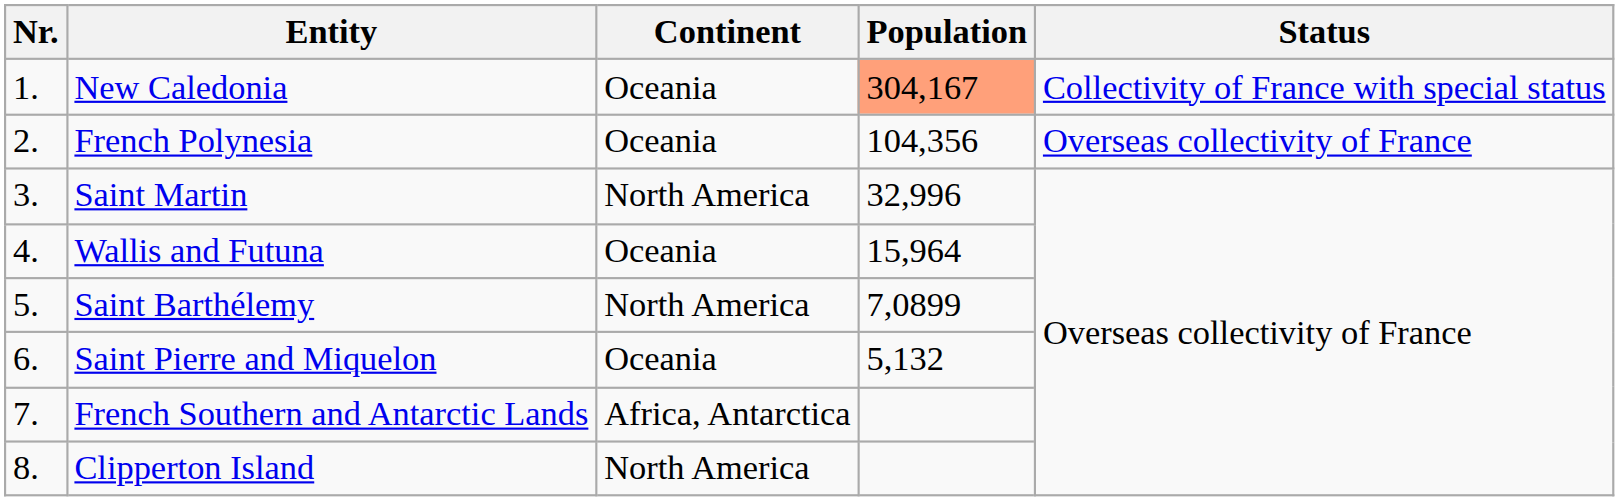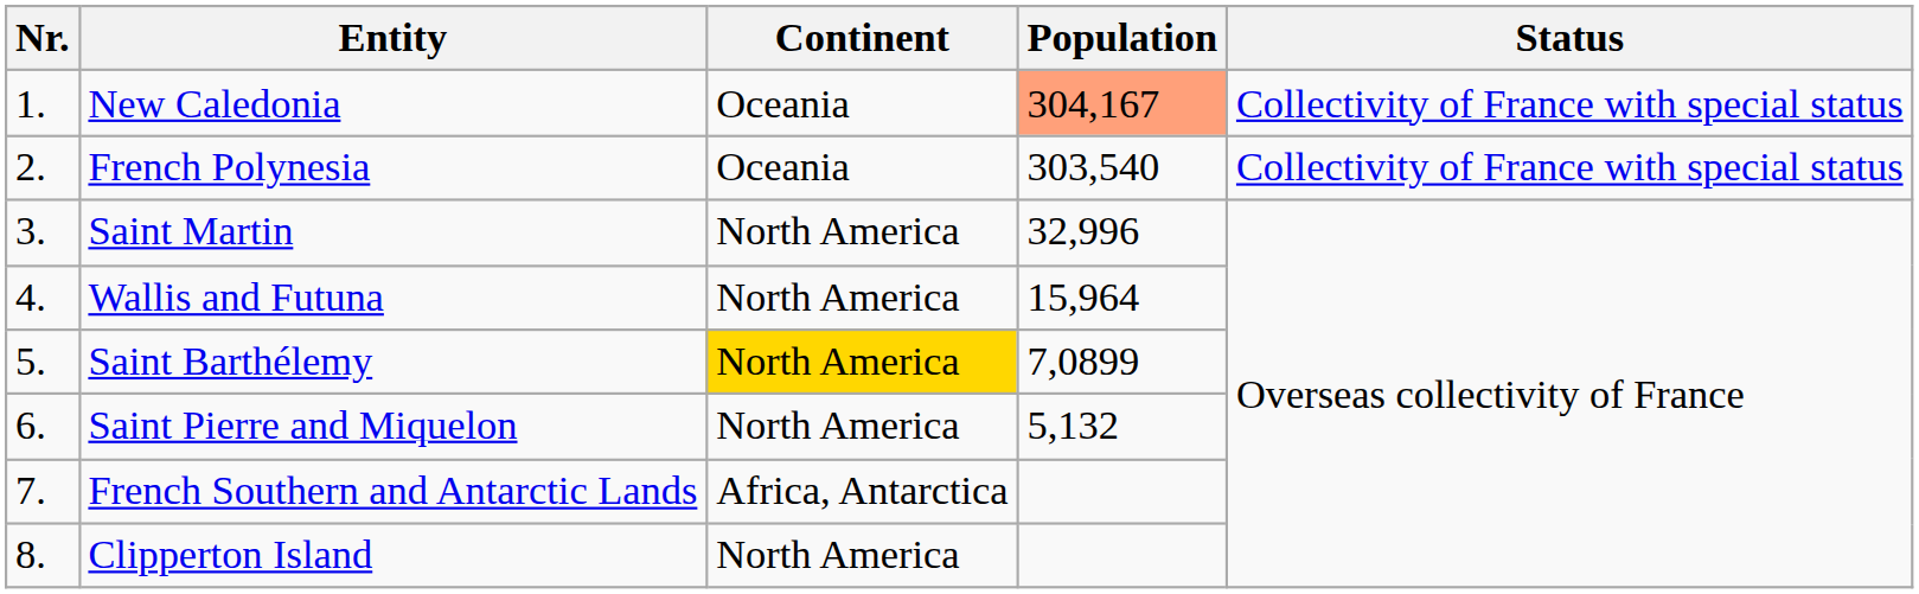French Polynesia | Population: 104,356 -> 303,540
French Polynesia | Status: Overseas collectivity of France -> Collectivity of France with special status
Wallis and Futuna | Continent: Oceania -> North America
Saint Barthélemy | Continent: no background -> gold background
Saint Pierre and Miquelon | Continent: Oceania -> North America
